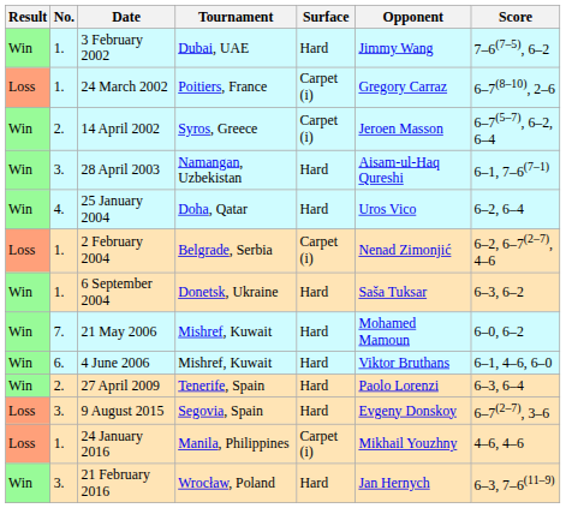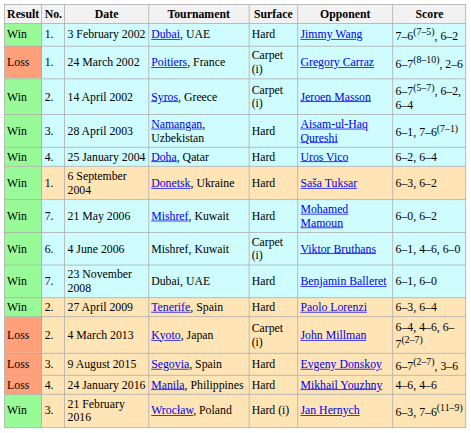- row: Loss | 1. | 2 February 2004 | Belgrade, Serbia | Carpet (i) | Nenad Zimonjić | 6–2, 6–7(2–7), 4–6
4 June 2006 | Surface: Hard -> Carpet (i)
+ row: Win | 7. | 23 November 2008 | Dubai, UAE | Hard | Benjamin Balleret | 6–1, 6–0
+ row: Loss | 2. | 4 March 2013 | Kyoto, Japan | Carpet (i) | John Millman | 6–4, 4–6, 6–7(2–7)
24 January 2016 | No.: 1. -> 4.
24 January 2016 | Surface: Carpet (i) -> Hard
21 February 2016 | Surface: Hard -> Hard (i)
